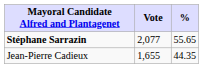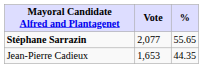Jean-Pierre Cadieux | Vote: 1,655 -> 1,653
